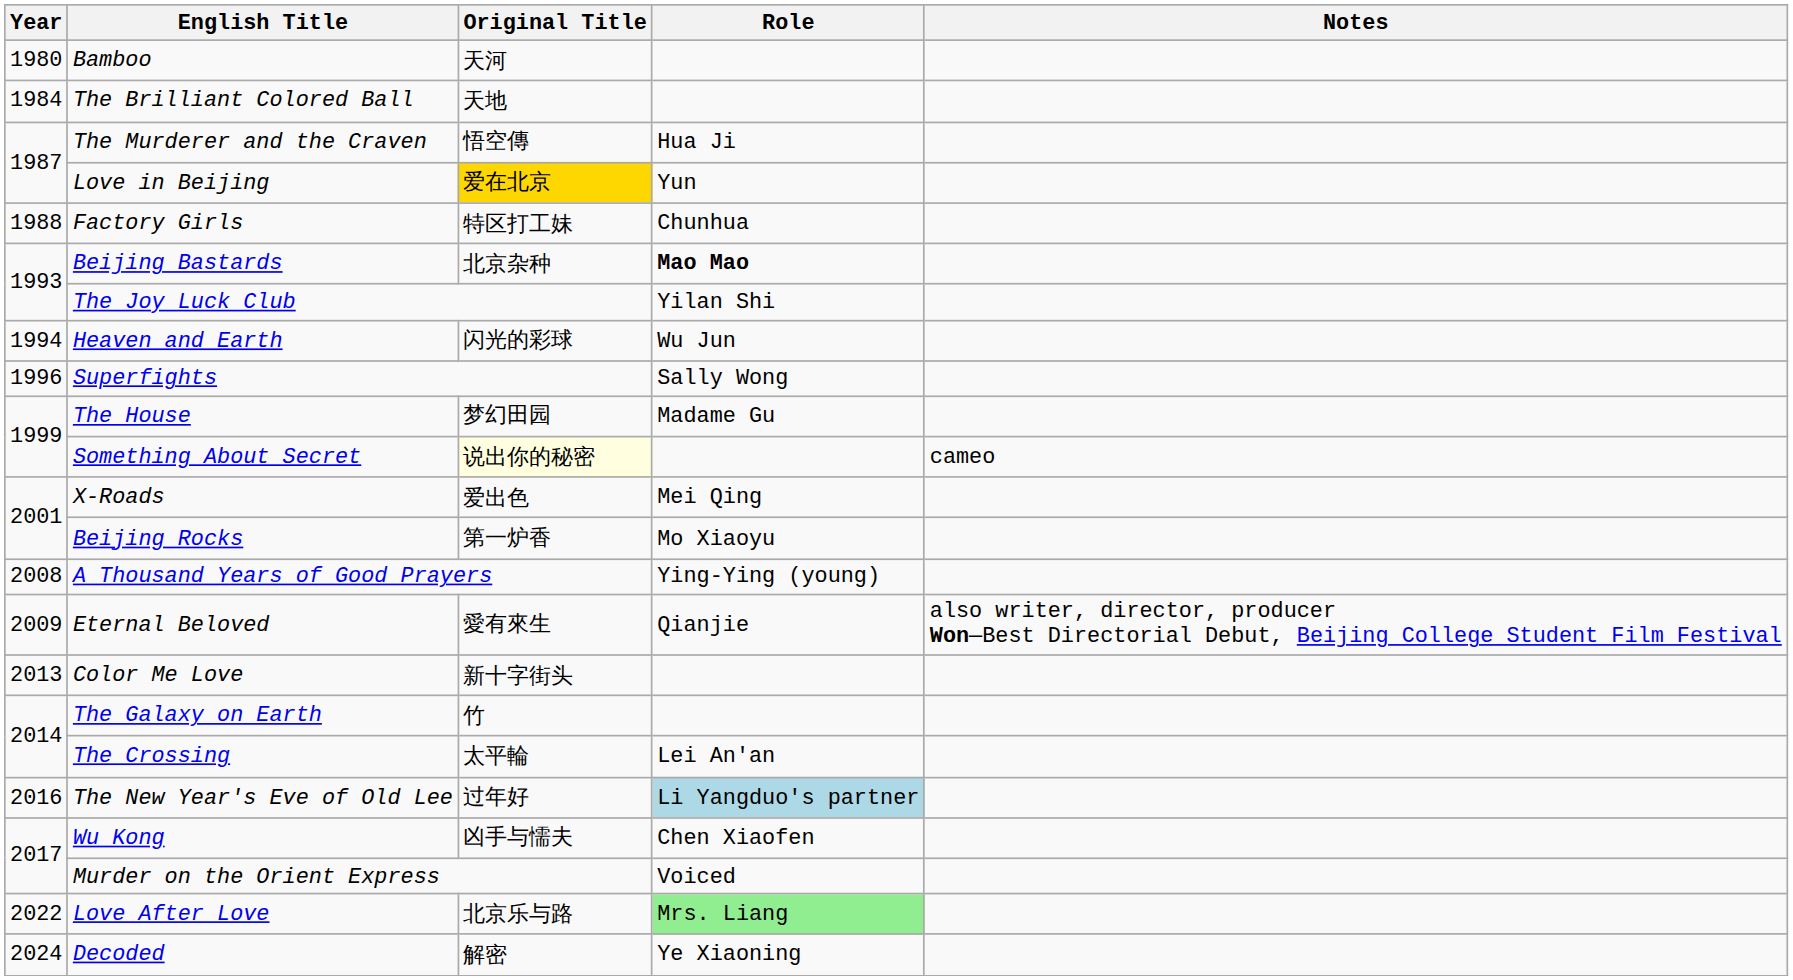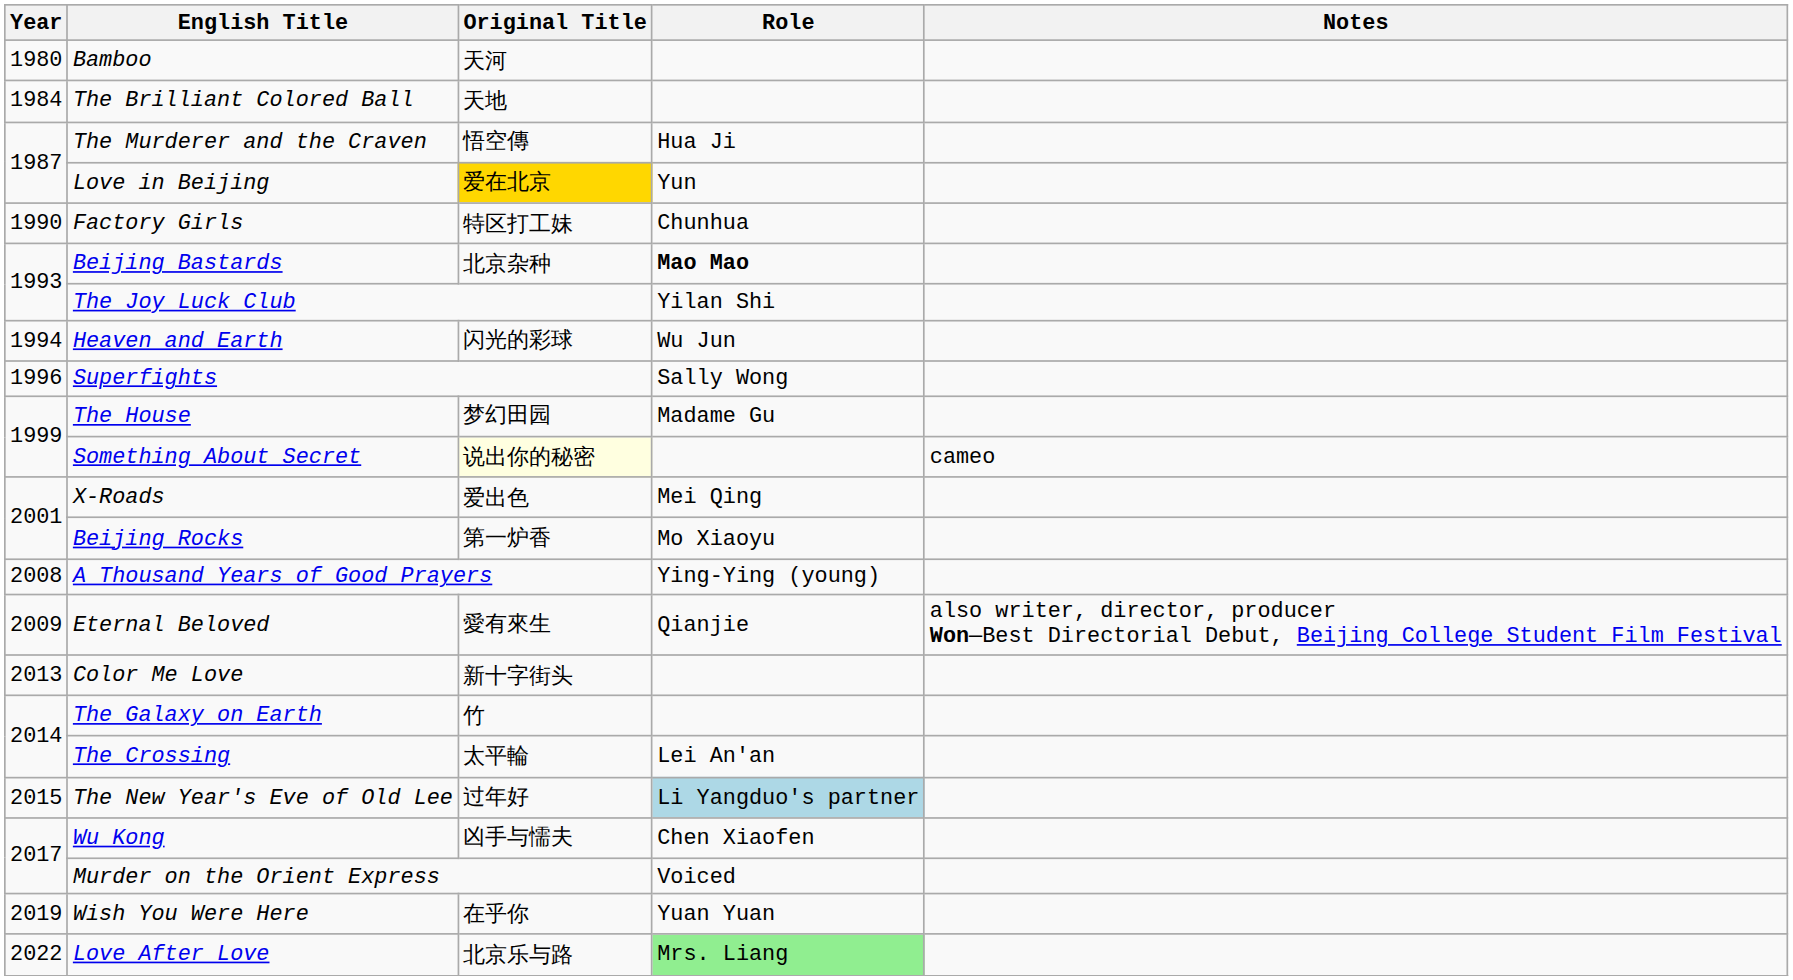Factory Girls | Year: 1988 -> 1990
The New Year's Eve of Old Lee | Year: 2016 -> 2015
+ row: 2019 | Wish You Were Here | 在乎你 | Yuan Yuan
- row: 2024 | Decoded | 解密 | Ye Xiaoning
